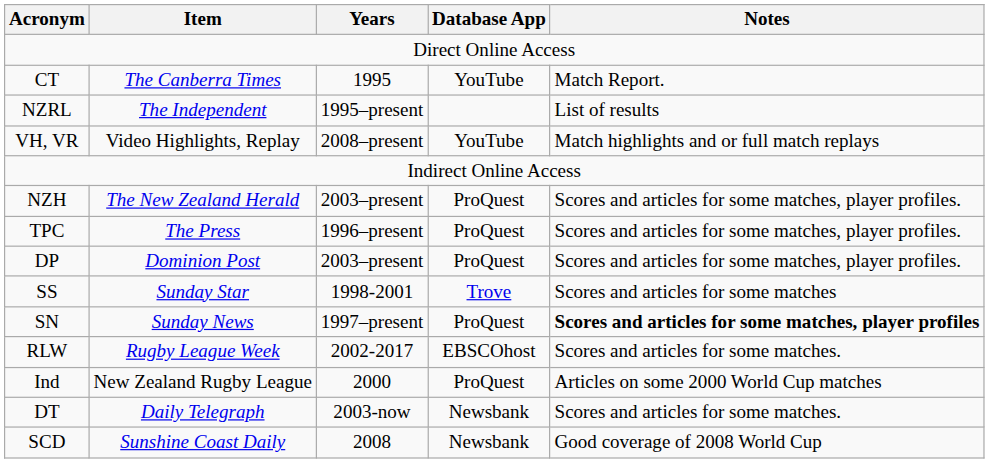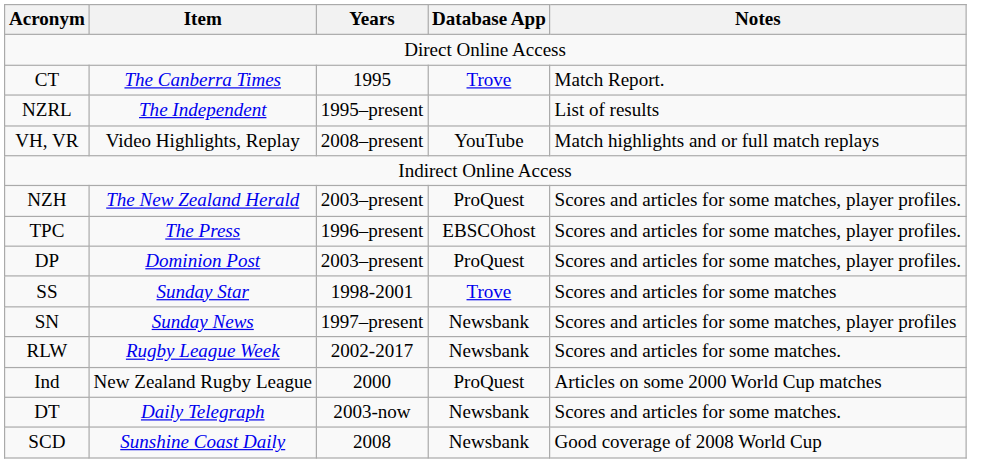CT | Database App: YouTube -> Trove
TPC | Database App: ProQuest -> EBSCOhost
SN | Database App: ProQuest -> Newsbank
SN | Notes: bold -> normal
RLW | Database App: EBSCOhost -> Newsbank
